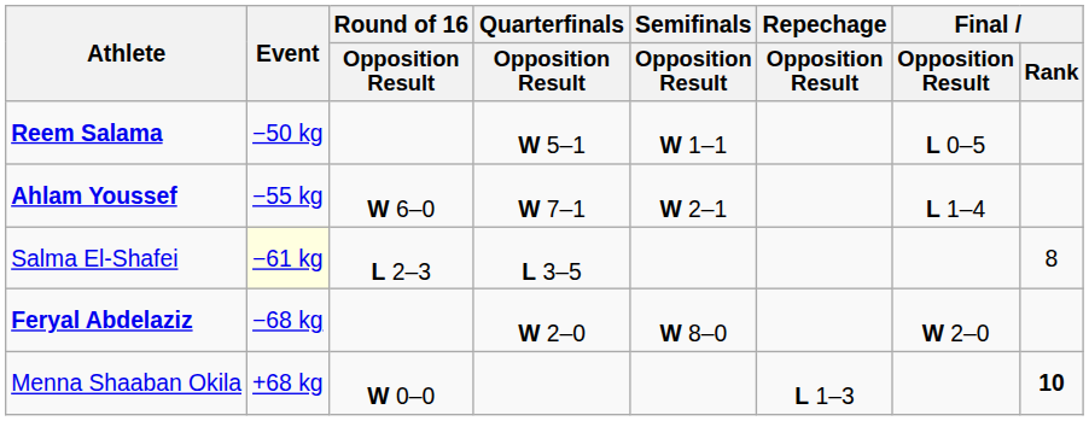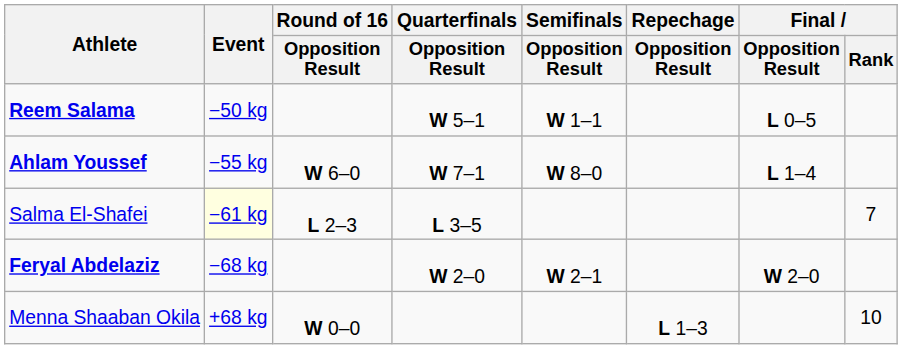Ahlam Youssef | Semifinals / Opposition Result: W 2–1 -> W 8–0
Salma El-Shafei | Final / Rank: 8 -> 7
Feryal Abdelaziz | Semifinals / Opposition Result: W 8–0 -> W 2–1
Menna Shaaban Okila | Final / Rank: bold -> normal
